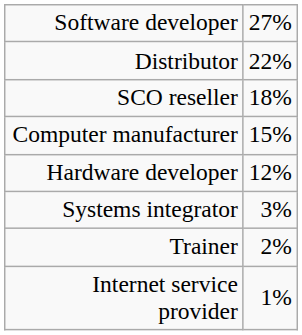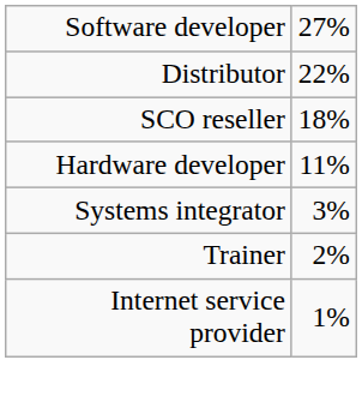- row: Computer manufacturer | 15%
Hardware developer | column 2: 12% -> 11%
